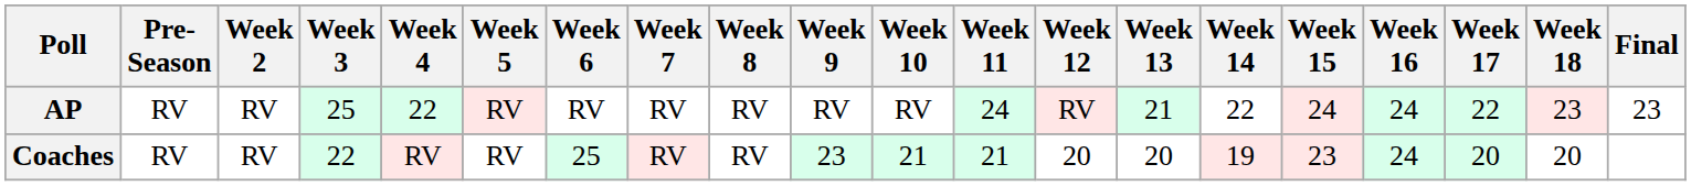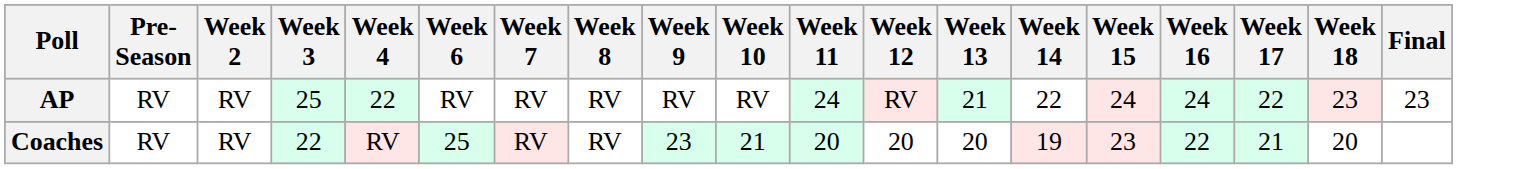- column: Week 5 | RV | RV
Coaches | Week 11: 21 -> 20
Coaches | Week 16: 24 -> 22
Coaches | Week 17: 20 -> 21
